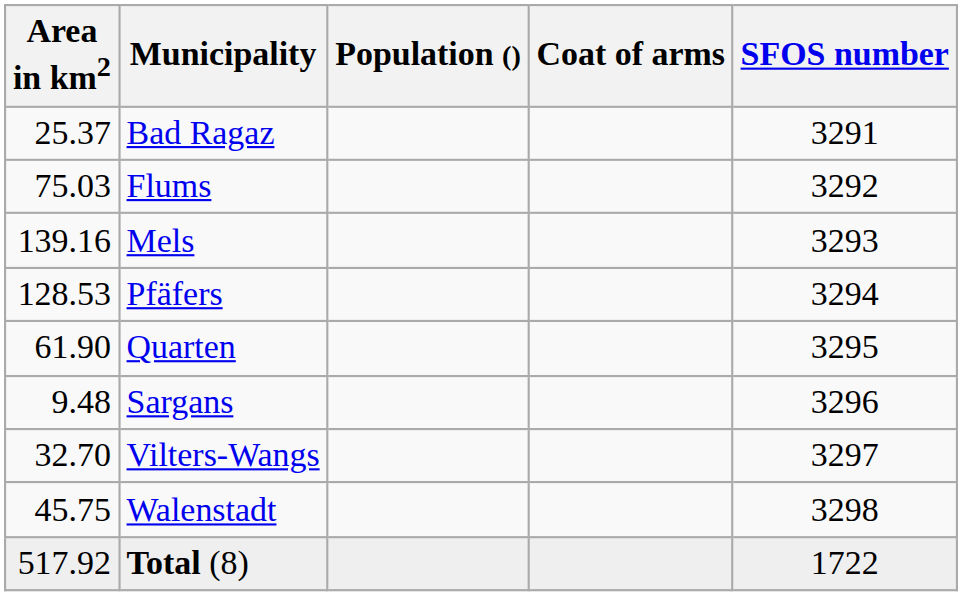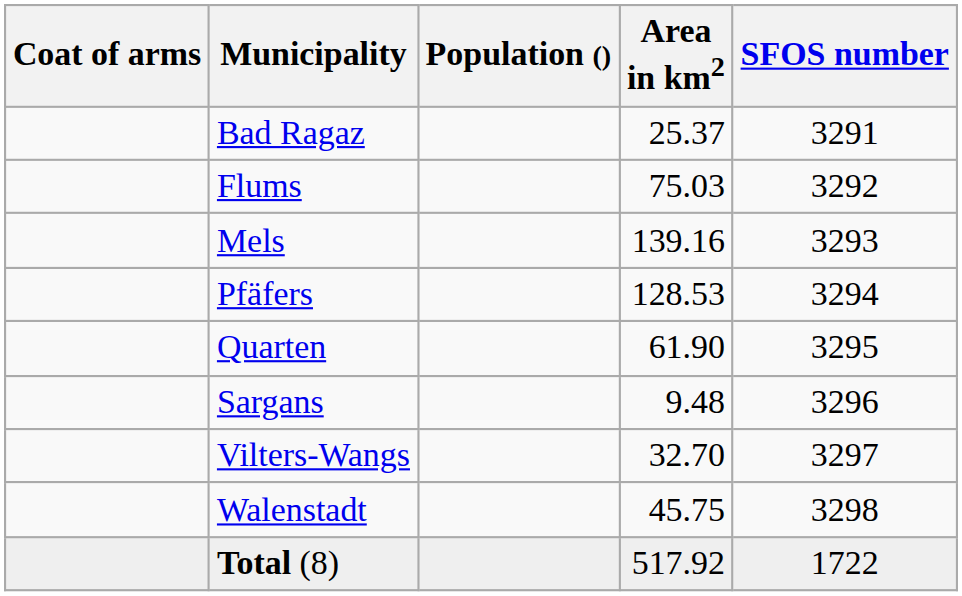columns swapped: Coat of arms <-> Area in km2
